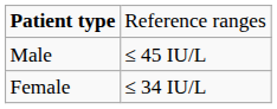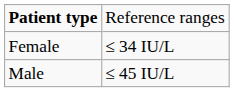rows swapped: Male <-> Female
